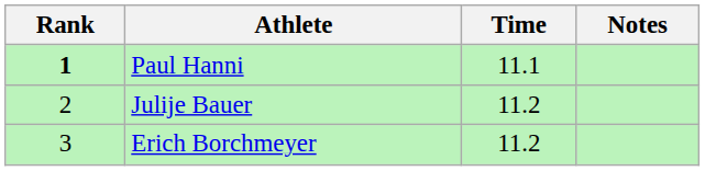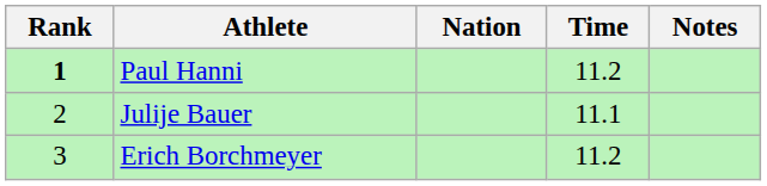+ column: Nation
Paul Hanni | Time: 11.1 -> 11.2
Julije Bauer | Time: 11.2 -> 11.1
